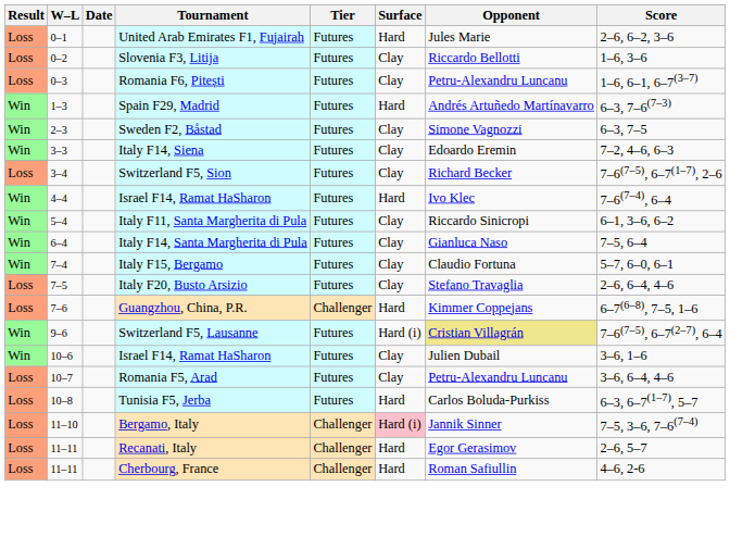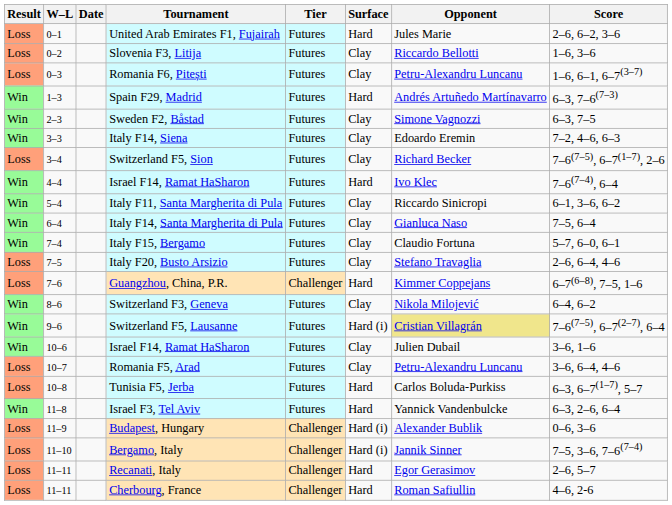+ row: Win | 8–6 | Switzerland F3, Geneva | Futures | Clay | Nikola Milojević | 6–4, 6–2
+ row: Win | 11–8 | Israel F3, Tel Aviv | Futures | Hard | Yannick Vandenbulcke | 6–3, 2–6, 6–4
+ row: Loss | 11–9 | Budapest, Hungary | Challenger | Hard (i) | Alexander Bublik | 0–6, 3–6
Bergamo, Italy | Surface: pink background -> no background
